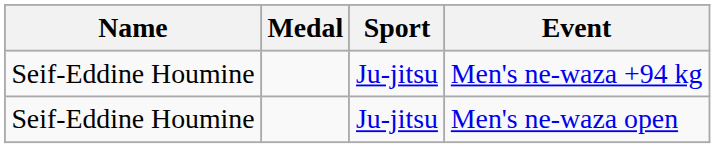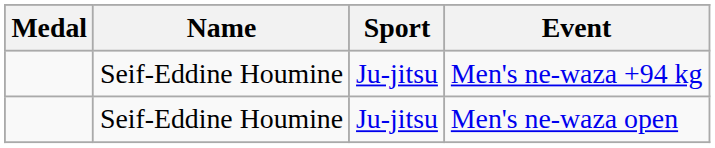columns swapped: Medal <-> Name
